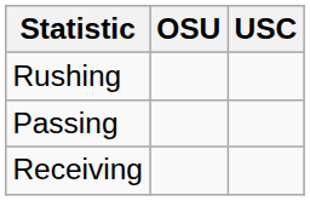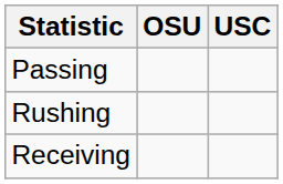rows swapped: Passing <-> Rushing
